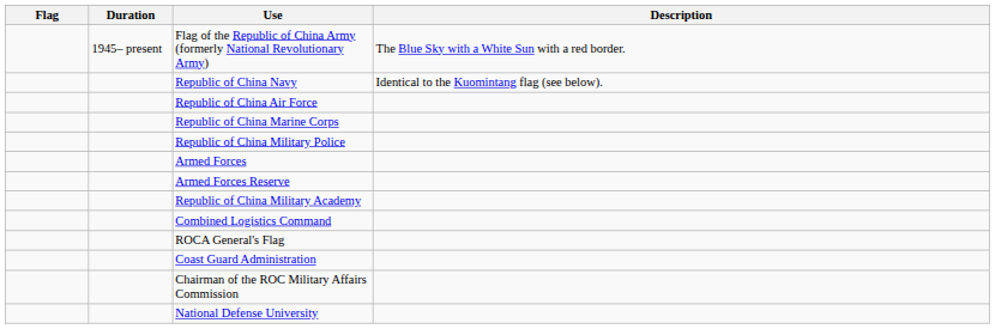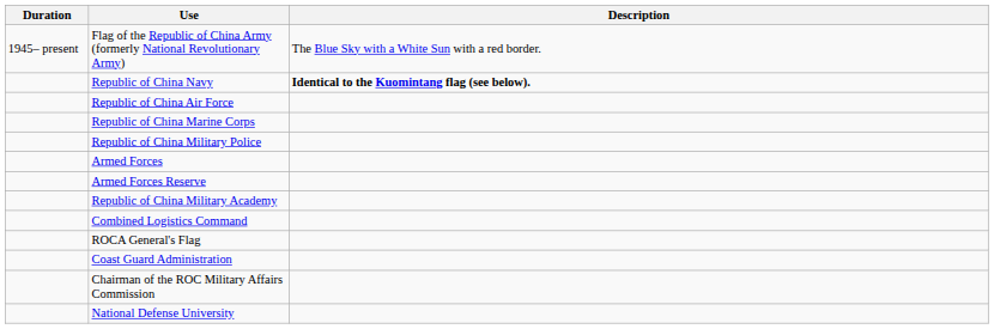- column: Flag
Republic of China Navy | Description: normal -> bold
